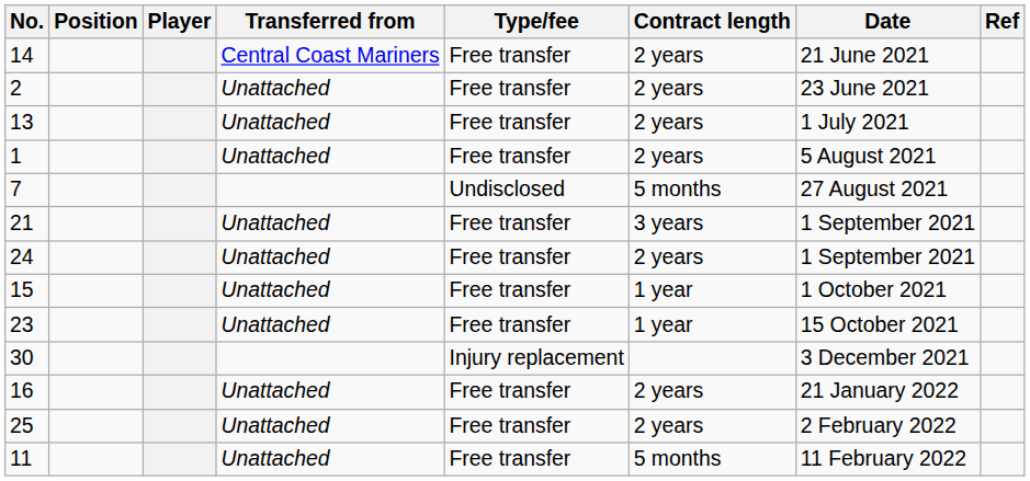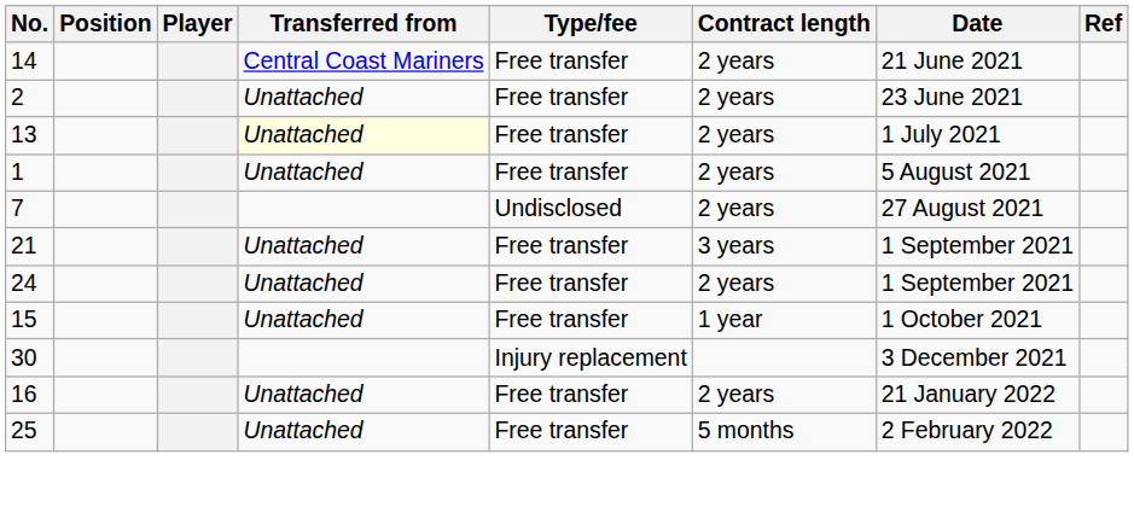13 | Transferred from: no background -> lightyellow background
7 | Contract length: 5 months -> 2 years
- row: 23 | Unattached | Free transfer | 1 year | 15 October 2021
25 | Contract length: 2 years -> 5 months
- row: 11 | Unattached | Free transfer | 5 months | 11 February 2022
